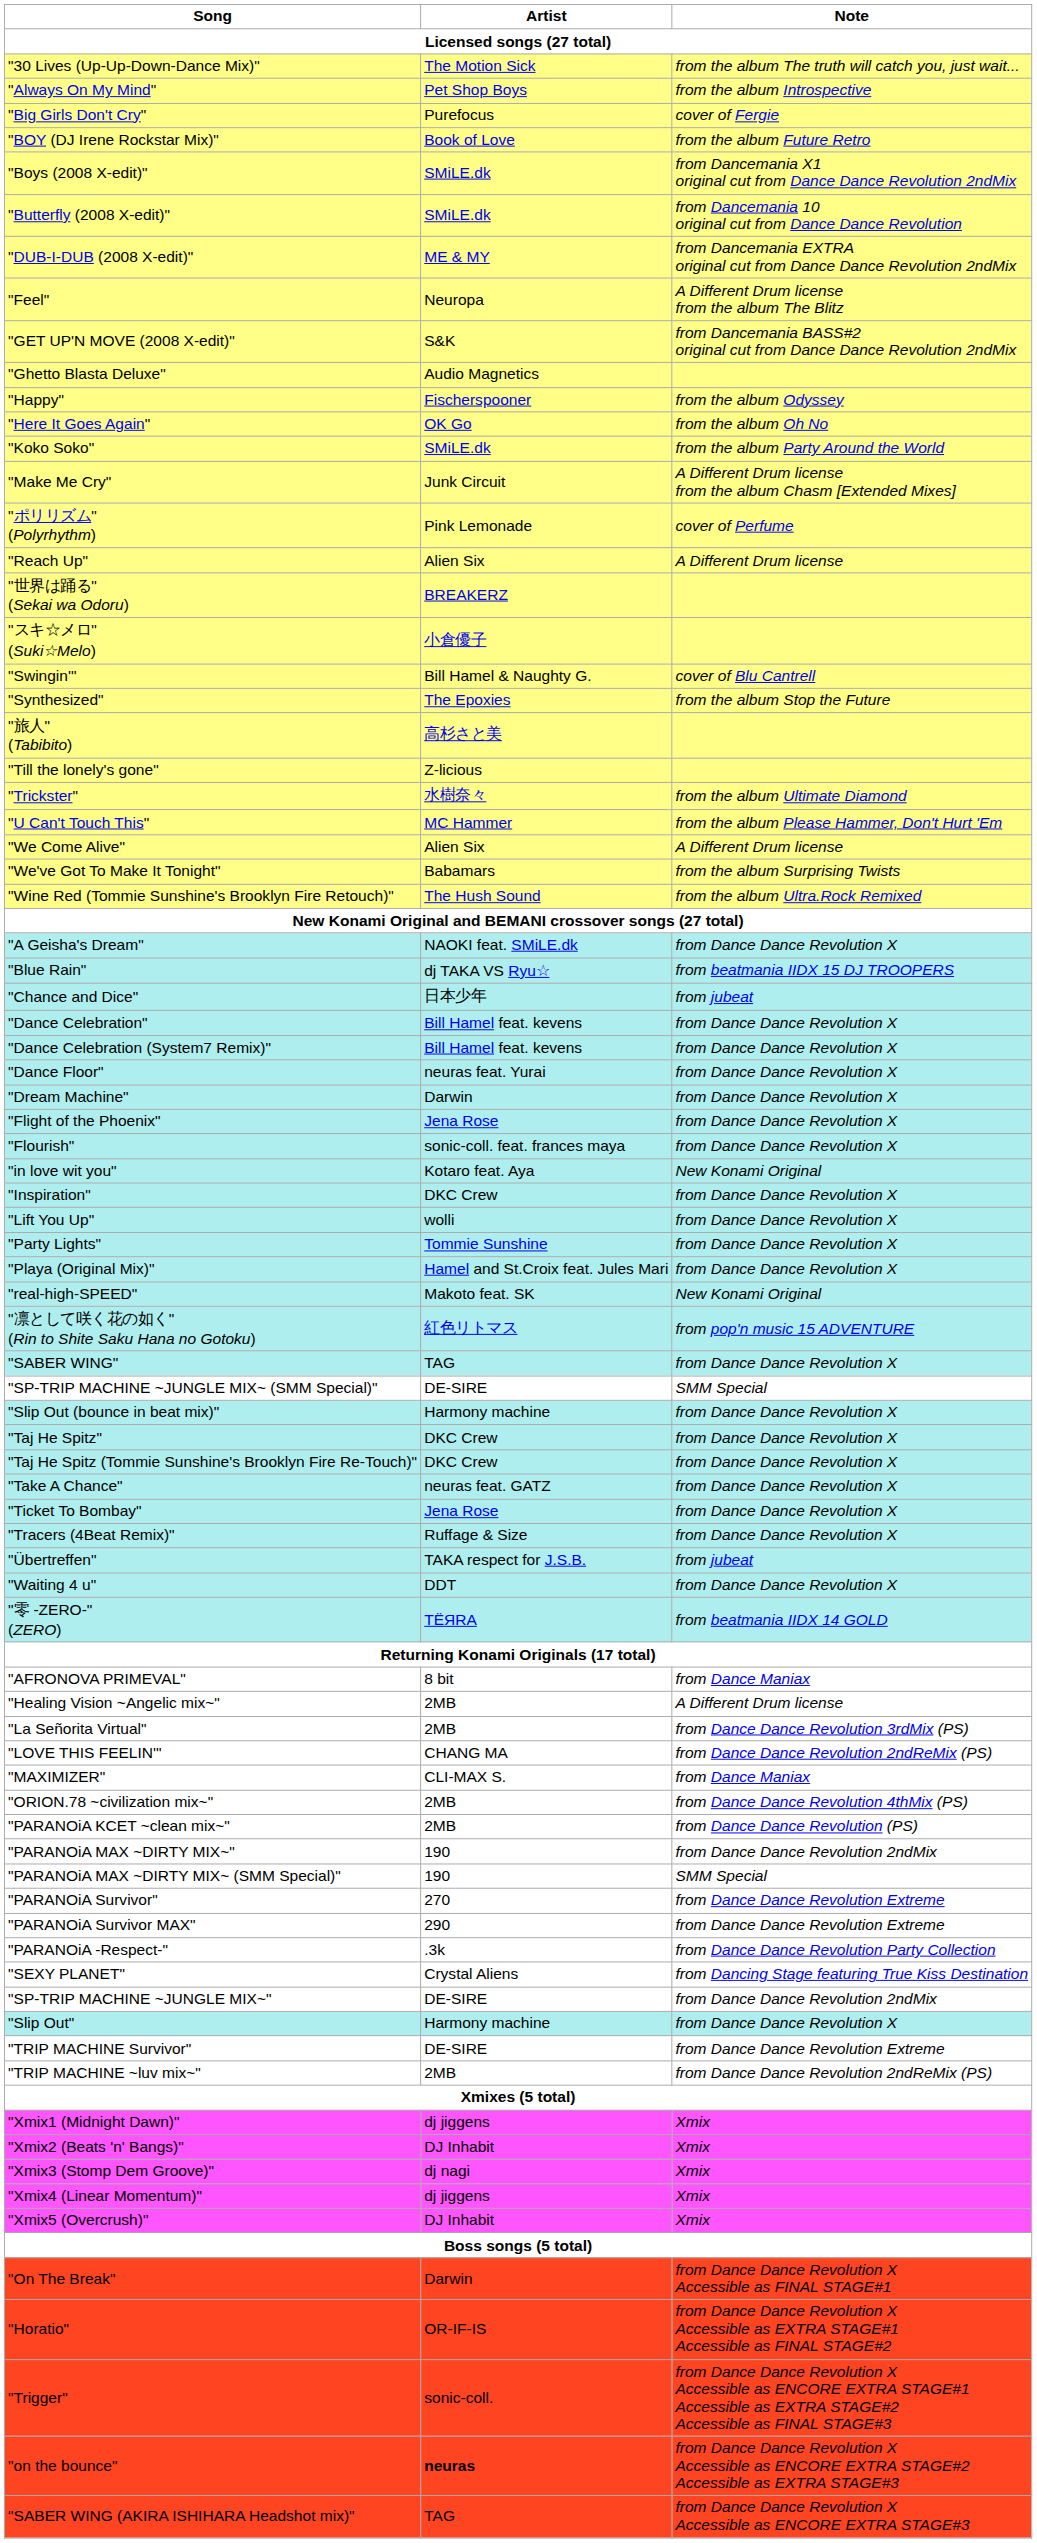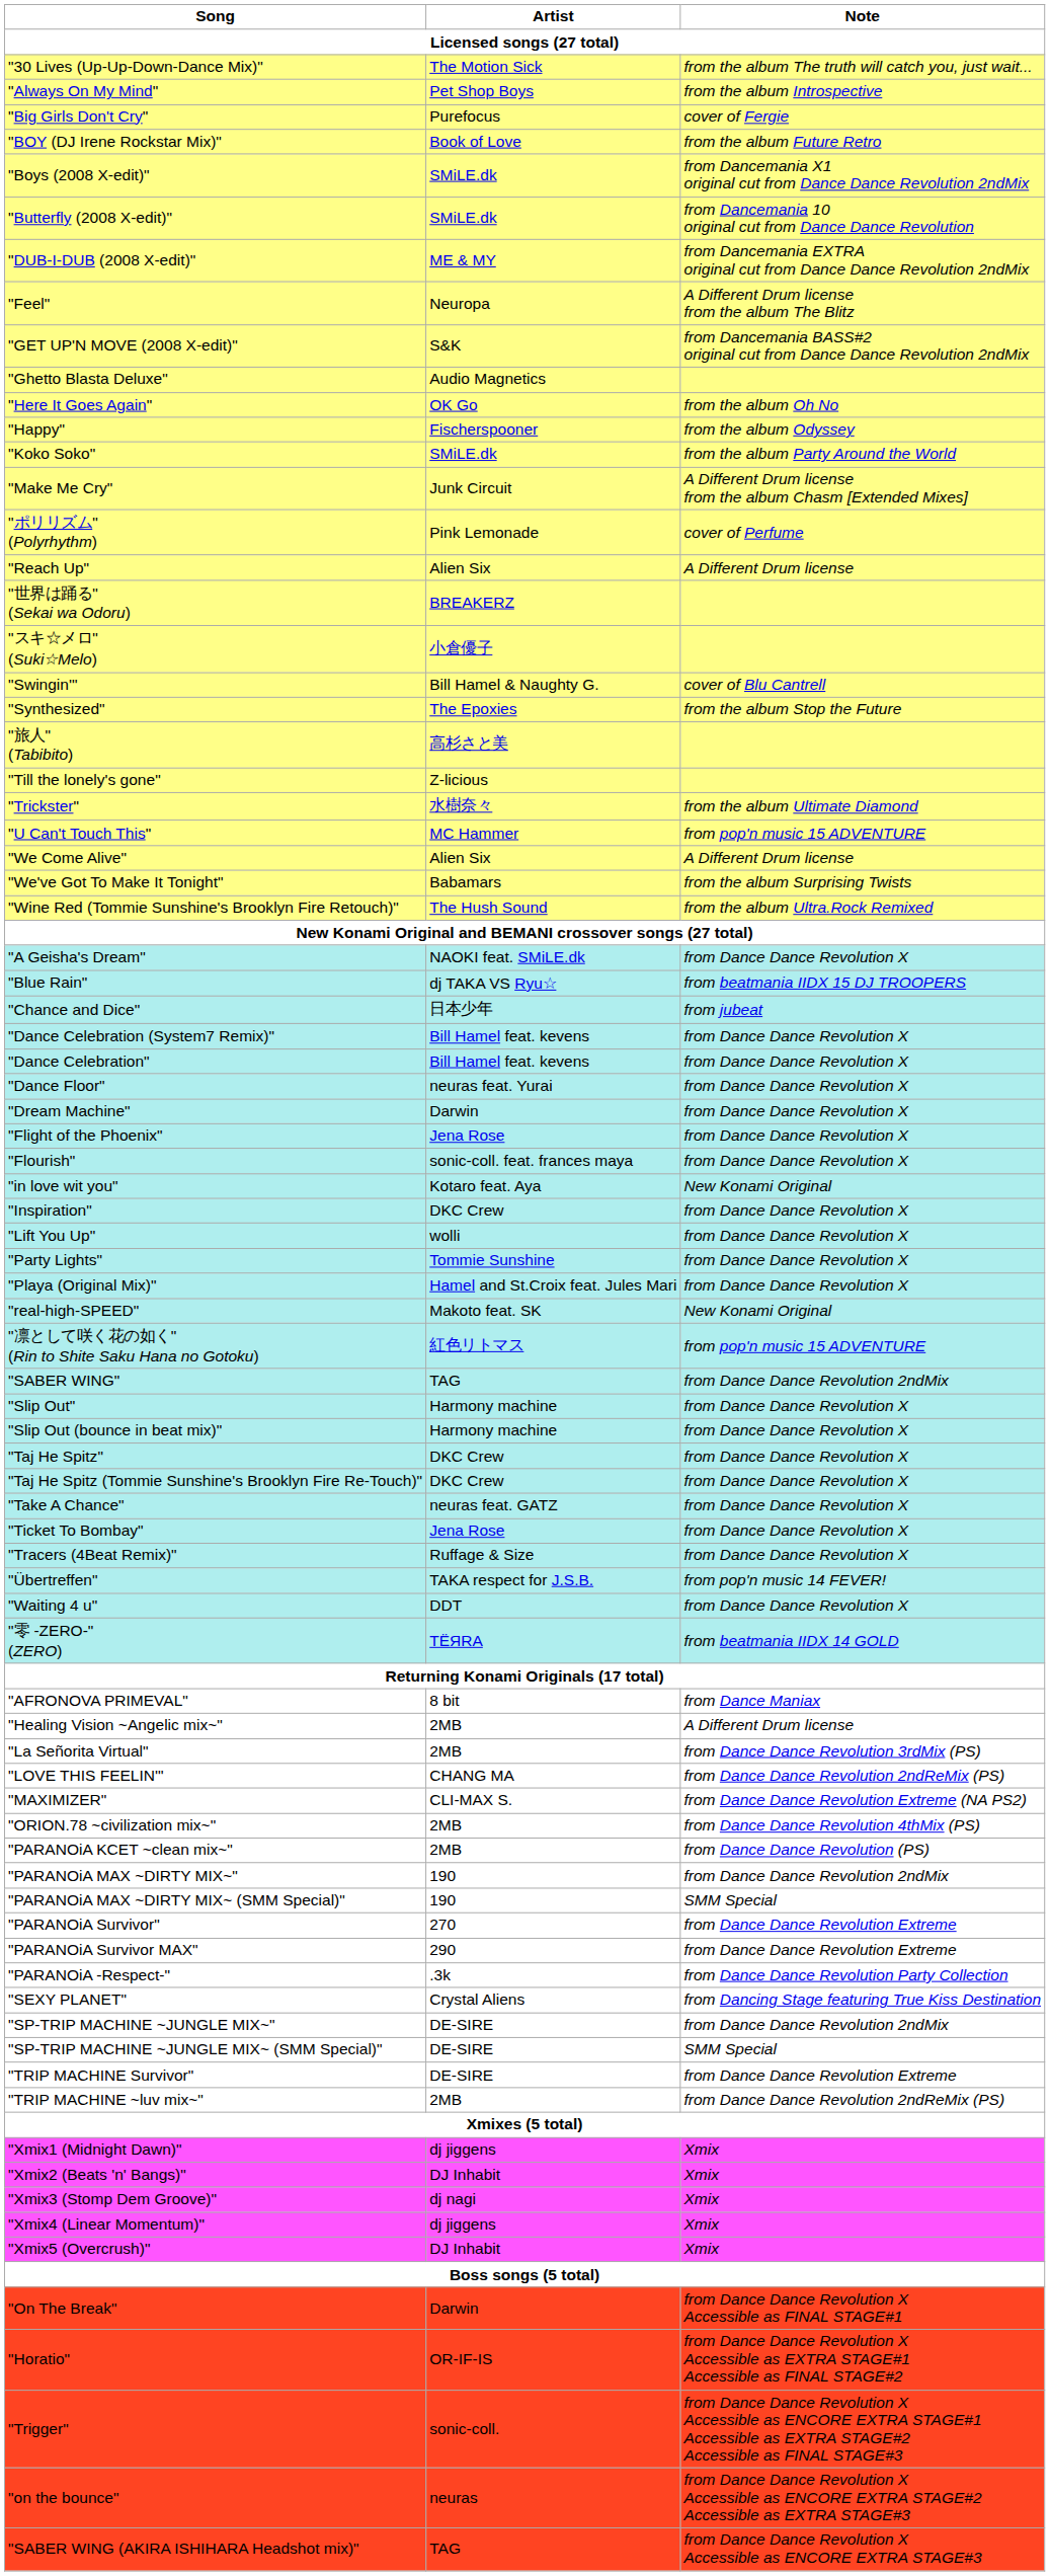rows swapped: "Happy" <-> "Here It Goes Again"
"U Can't Touch This" | Note: from the album Please Hammer, Don't Hurt 'Em -> from pop'n music 15 ADVENTURE
rows swapped: "Dance Celebration" <-> "Dance Celebration (System7 Remix)"
"SABER WING" | Note: from Dance Dance Revolution X -> from Dance Dance Revolution 2ndMix
rows swapped: "Slip Out" <-> "SP-TRIP MACHINE ~JUNGLE MIX~ (SMM Special)"
"Übertreffen" | Note: from jubeat -> from pop'n music 14 FEVER!
"MAXIMIZER" | Note: from Dance Maniax -> from Dance Dance Revolution Extreme (NA PS2)
"on the bounce" | Artist: bold -> normal
